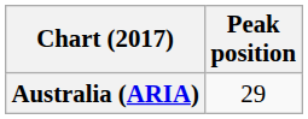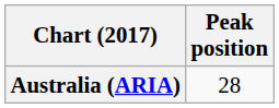Australia (ARIA) | Peak position: 29 -> 28
